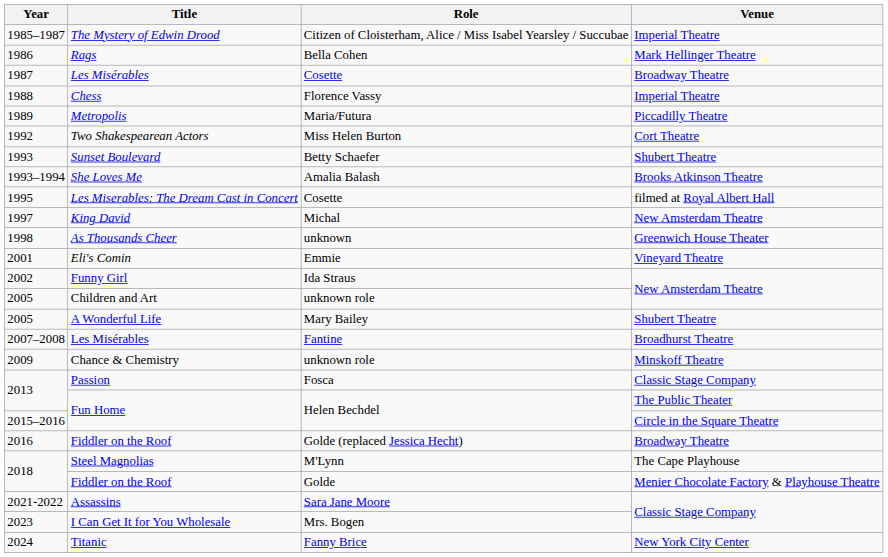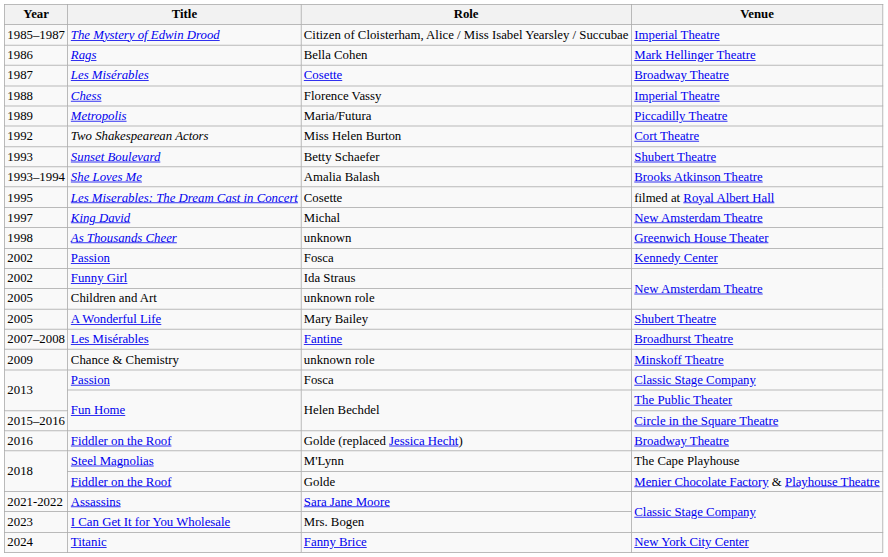- row: 2001 | Eli's Comin | Emmie | Vineyard Theatre
+ row: 2002 | Passion | Fosca | Kennedy Center
